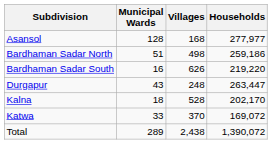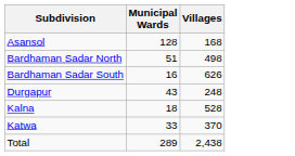- column: Households | 277,977 | 259,186 | 219,220 | 263,447 | 202,170 | 169,072 | 1,390,072
